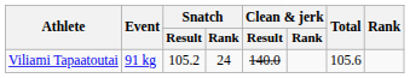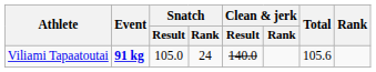Viliami Tapaatoutai | Event: normal -> bold
Viliami Tapaatoutai | Snatch / Result: 105.2 -> 105.0
